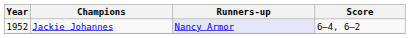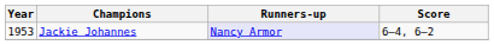Jackie Johannes | Year: 1952 -> 1953
